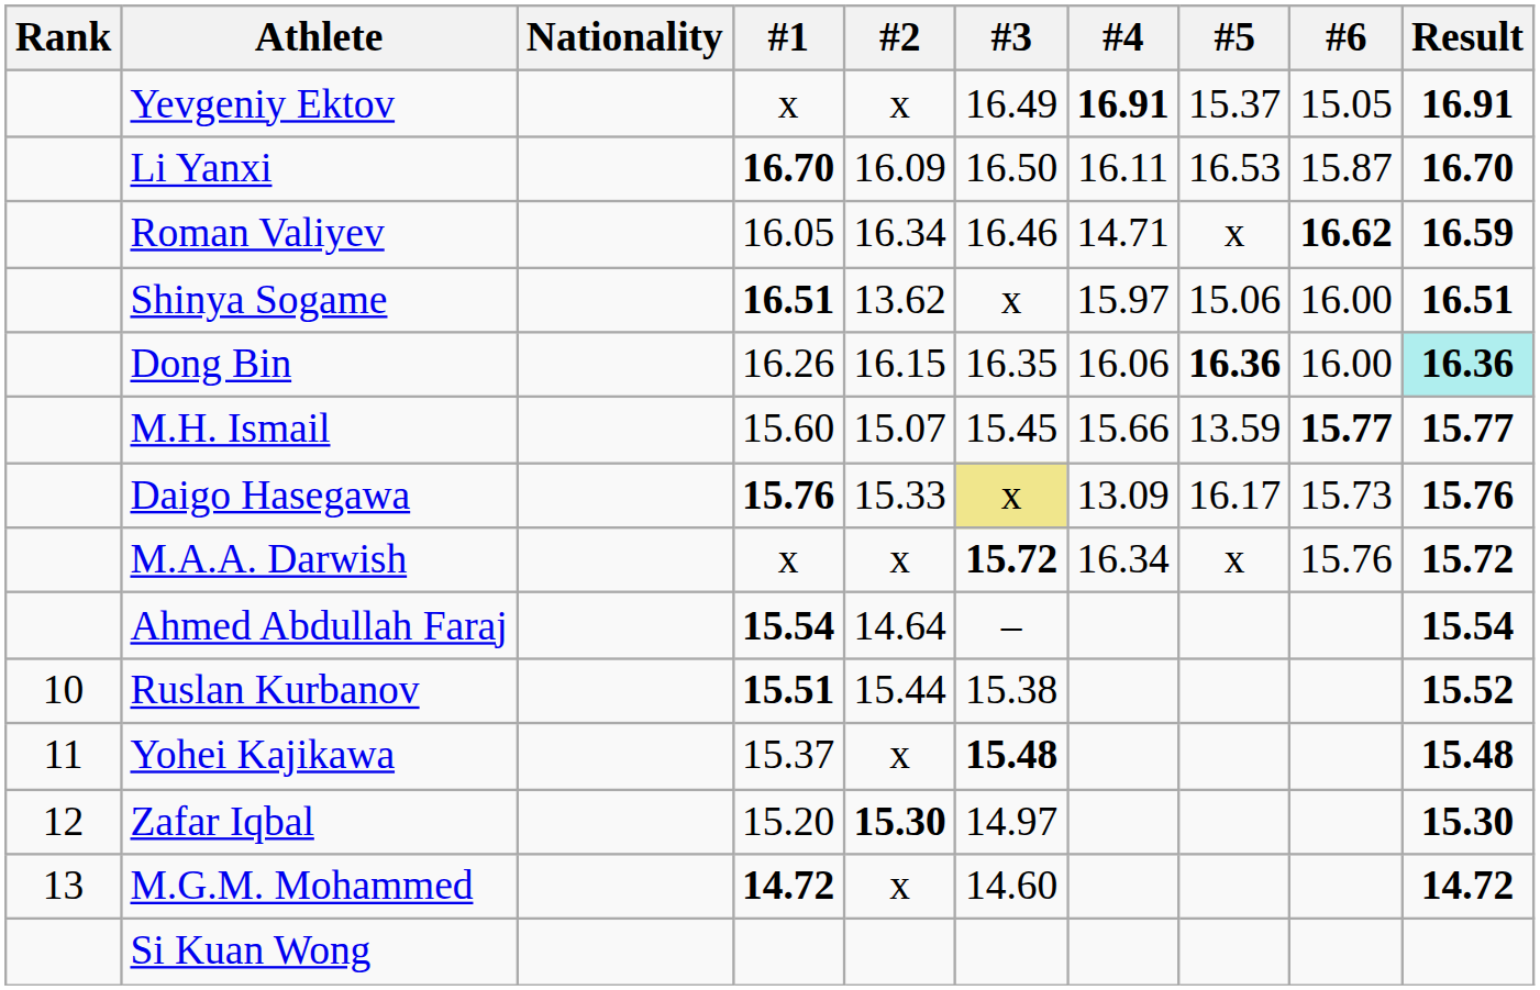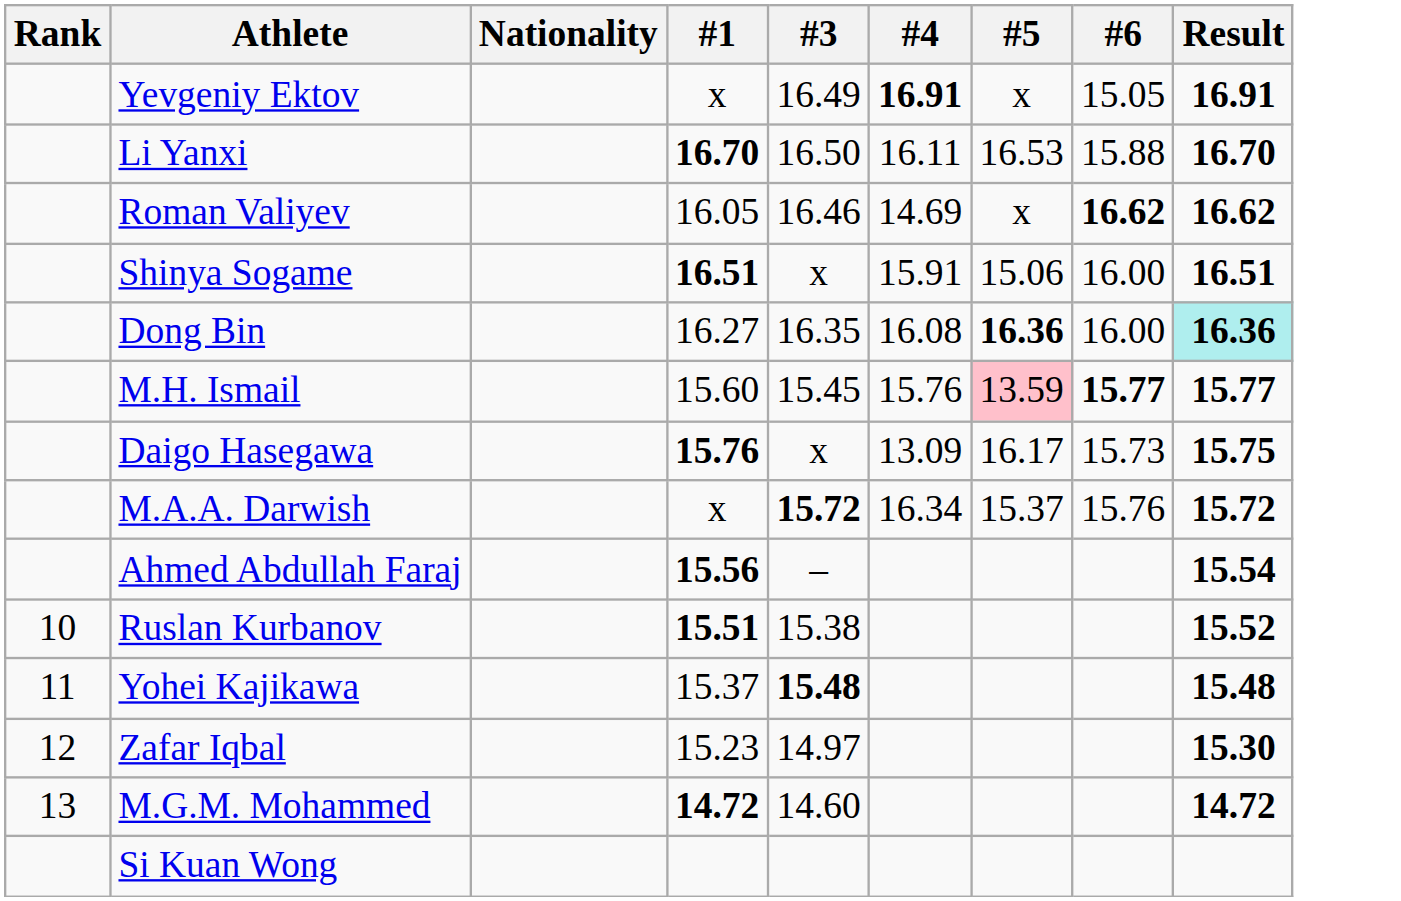- column: #2 | x | 16.09 | 16.34 | 13.62 | 16.15 | 15.07 | 15.33 | x | 14.64 | 15.44 | x | 15.30 | x
Yevgeniy Ektov | #5: 15.37 -> x
Li Yanxi | #6: 15.87 -> 15.88
Roman Valiyev | #4: 14.71 -> 14.69
Roman Valiyev | Result: 16.59 -> 16.62
Shinya Sogame | #4: 15.97 -> 15.91
Dong Bin | #1: 16.26 -> 16.27
Dong Bin | #4: 16.06 -> 16.08
M.H. Ismail | #4: 15.66 -> 15.76
M.H. Ismail | #5: no background -> pink background
Daigo Hasegawa | #3: khaki background -> no background
Daigo Hasegawa | Result: 15.76 -> 15.75
M.A.A. Darwish | #5: x -> 15.37
Ahmed Abdullah Faraj | #1: 15.54 -> 15.56
Zafar Iqbal | #1: 15.20 -> 15.23
